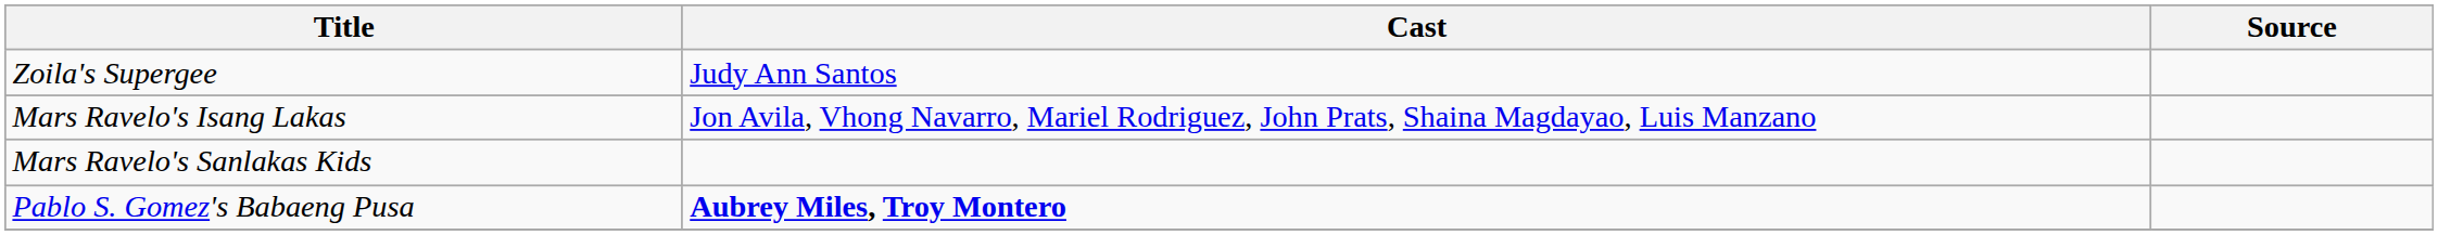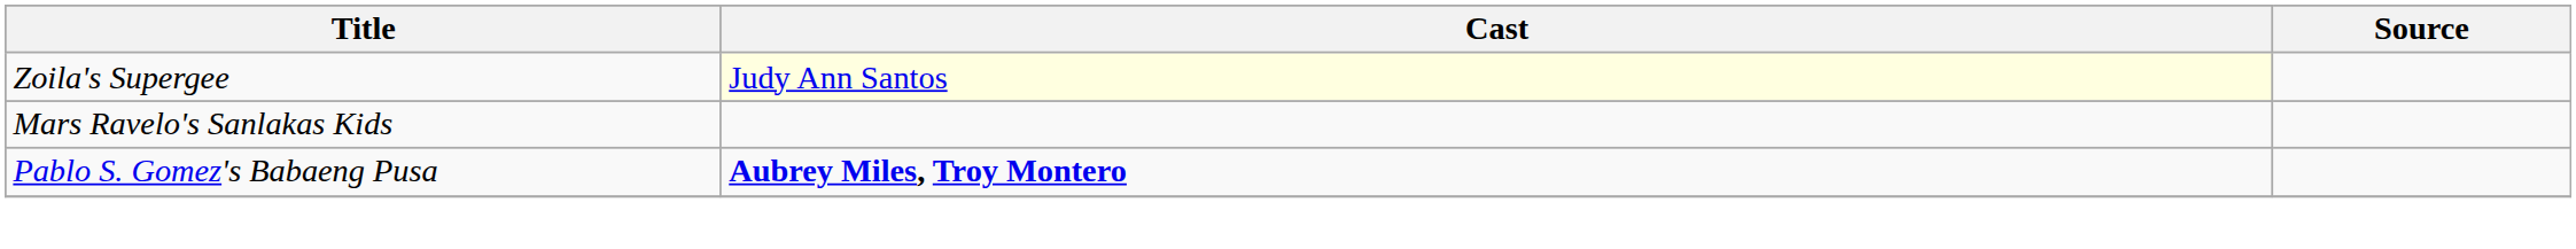Zoila's Supergee | Cast: no background -> lightyellow background
- row: Mars Ravelo's Isang Lakas | Jon Avila, Vhong Navarro, Mariel Rodriguez, John Prats, Shaina Magdayao, Luis Manzano
